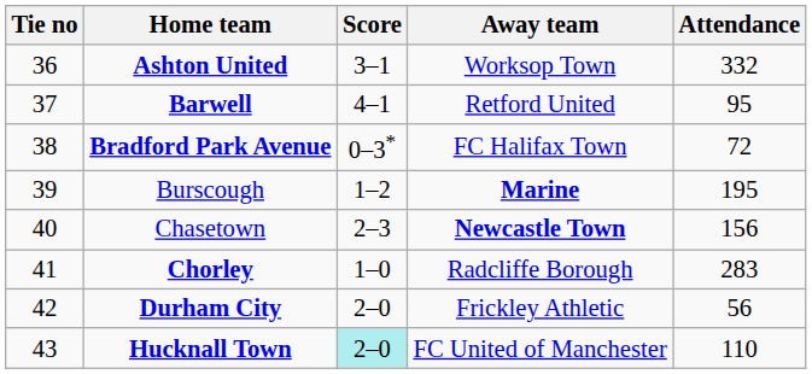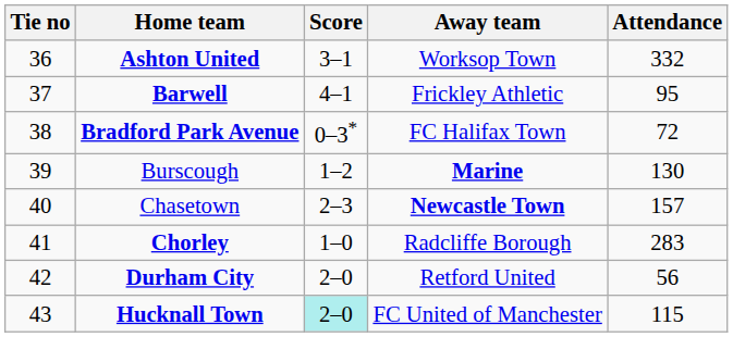Barwell | Away team: Retford United -> Frickley Athletic
Burscough | Attendance: 195 -> 130
Chasetown | Attendance: 156 -> 157
Durham City | Away team: Frickley Athletic -> Retford United
Hucknall Town | Attendance: 110 -> 115
